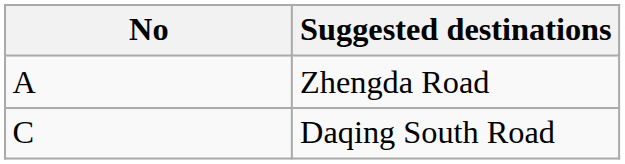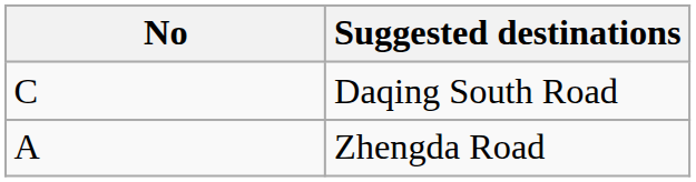rows swapped: Zhengda Road <-> Daqing South Road
